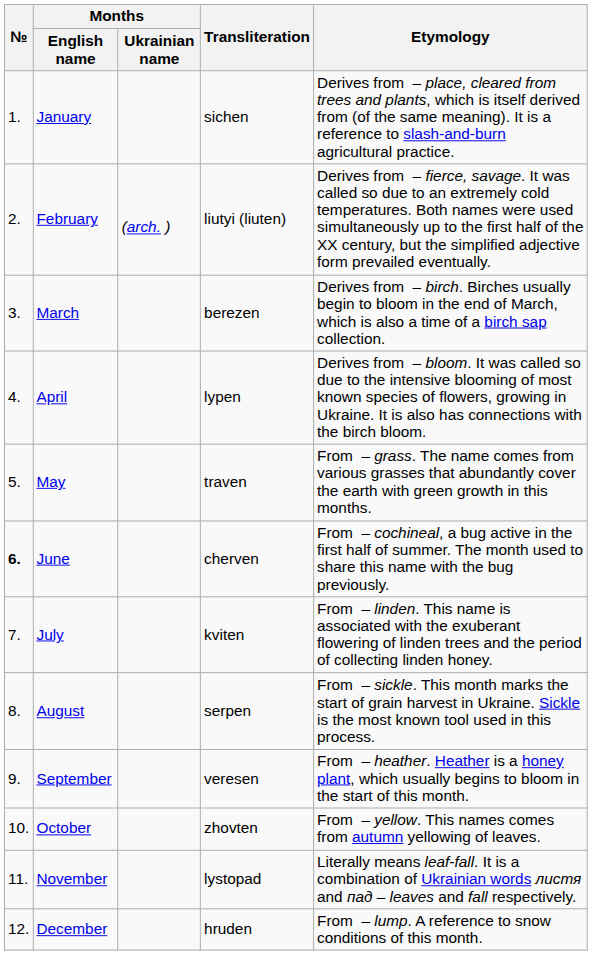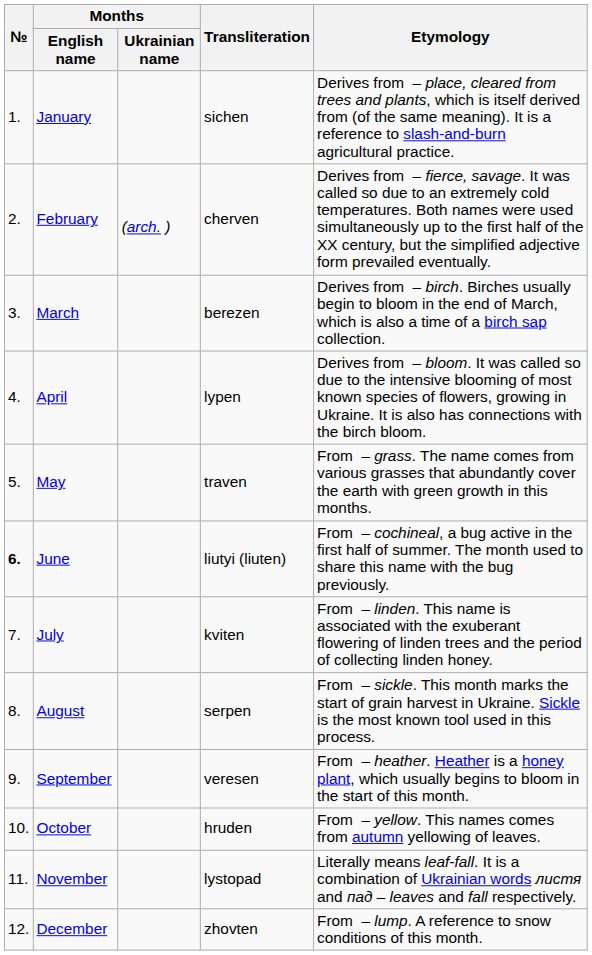February | Transliteration: liutyi (liuten) -> cherven
June | Transliteration: cherven -> liutyi (liuten)
October | Transliteration: zhovten -> hruden
December | Transliteration: hruden -> zhovten
